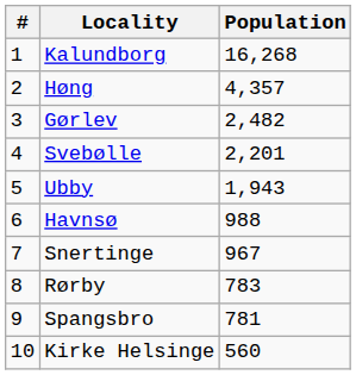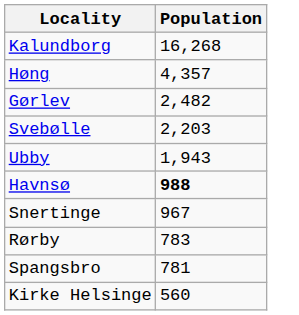- column: # | 1 | 2 | 3 | 4 | 5 | 6 | 7 | 8 | 9 | 10
Svebølle | Population: 2,201 -> 2,203
Havnsø | Population: normal -> bold
